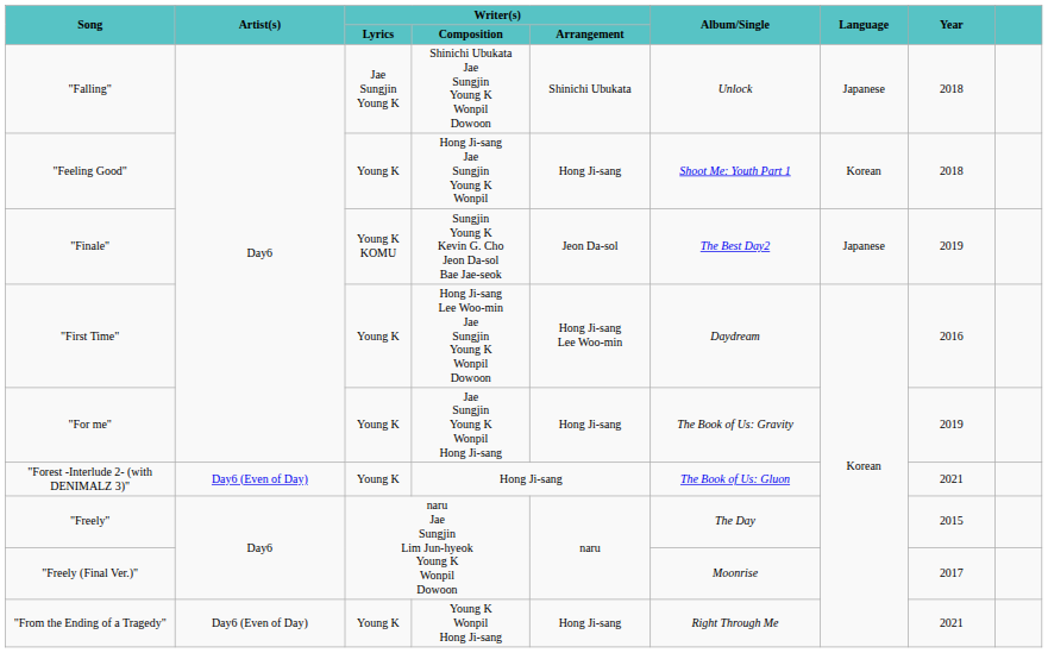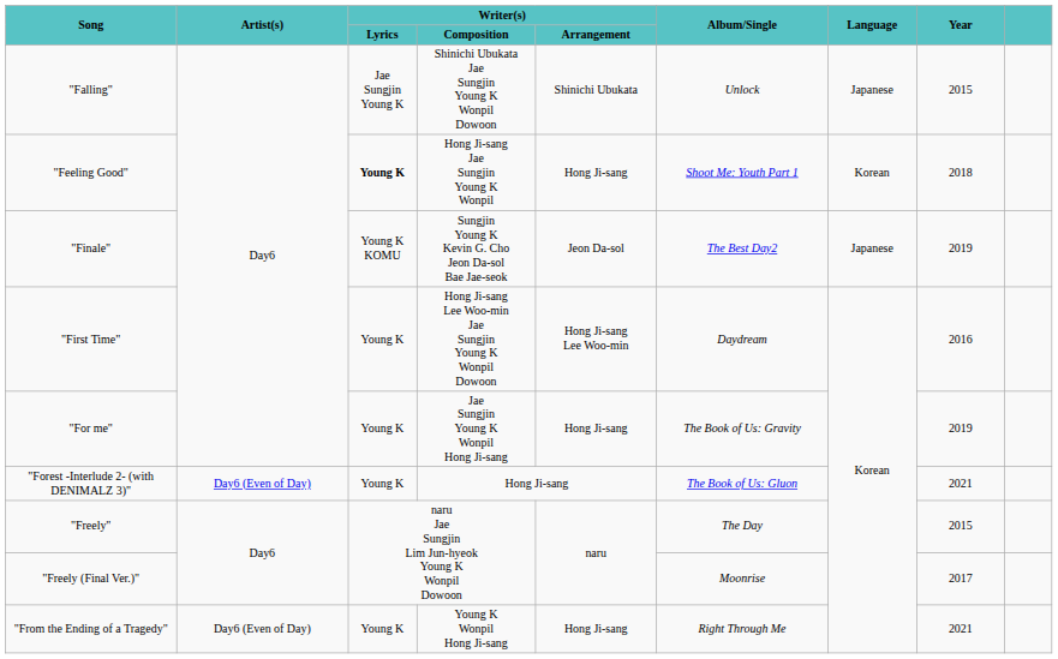"Falling" | Year: 2018 -> 2015
"Feeling Good" | Writer(s) / Lyrics: normal -> bold
